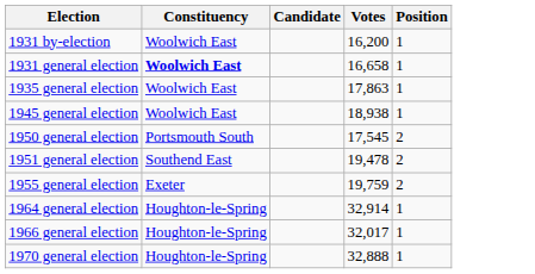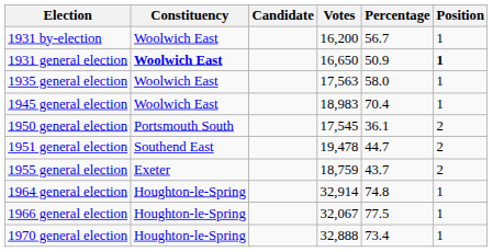+ column: Percentage | 56.7 | 50.9 | 58.0 | 70.4 | 36.1 | 44.7 | 43.7 | 74.8 | 77.5 | 73.4
1931 general election | Votes: 16,658 -> 16,650
1931 general election | Position: normal -> bold
1935 general election | Votes: 17,863 -> 17,563
1945 general election | Votes: 18,938 -> 18,983
1955 general election | Votes: 19,759 -> 18,759
1966 general election | Votes: 32,017 -> 32,067
